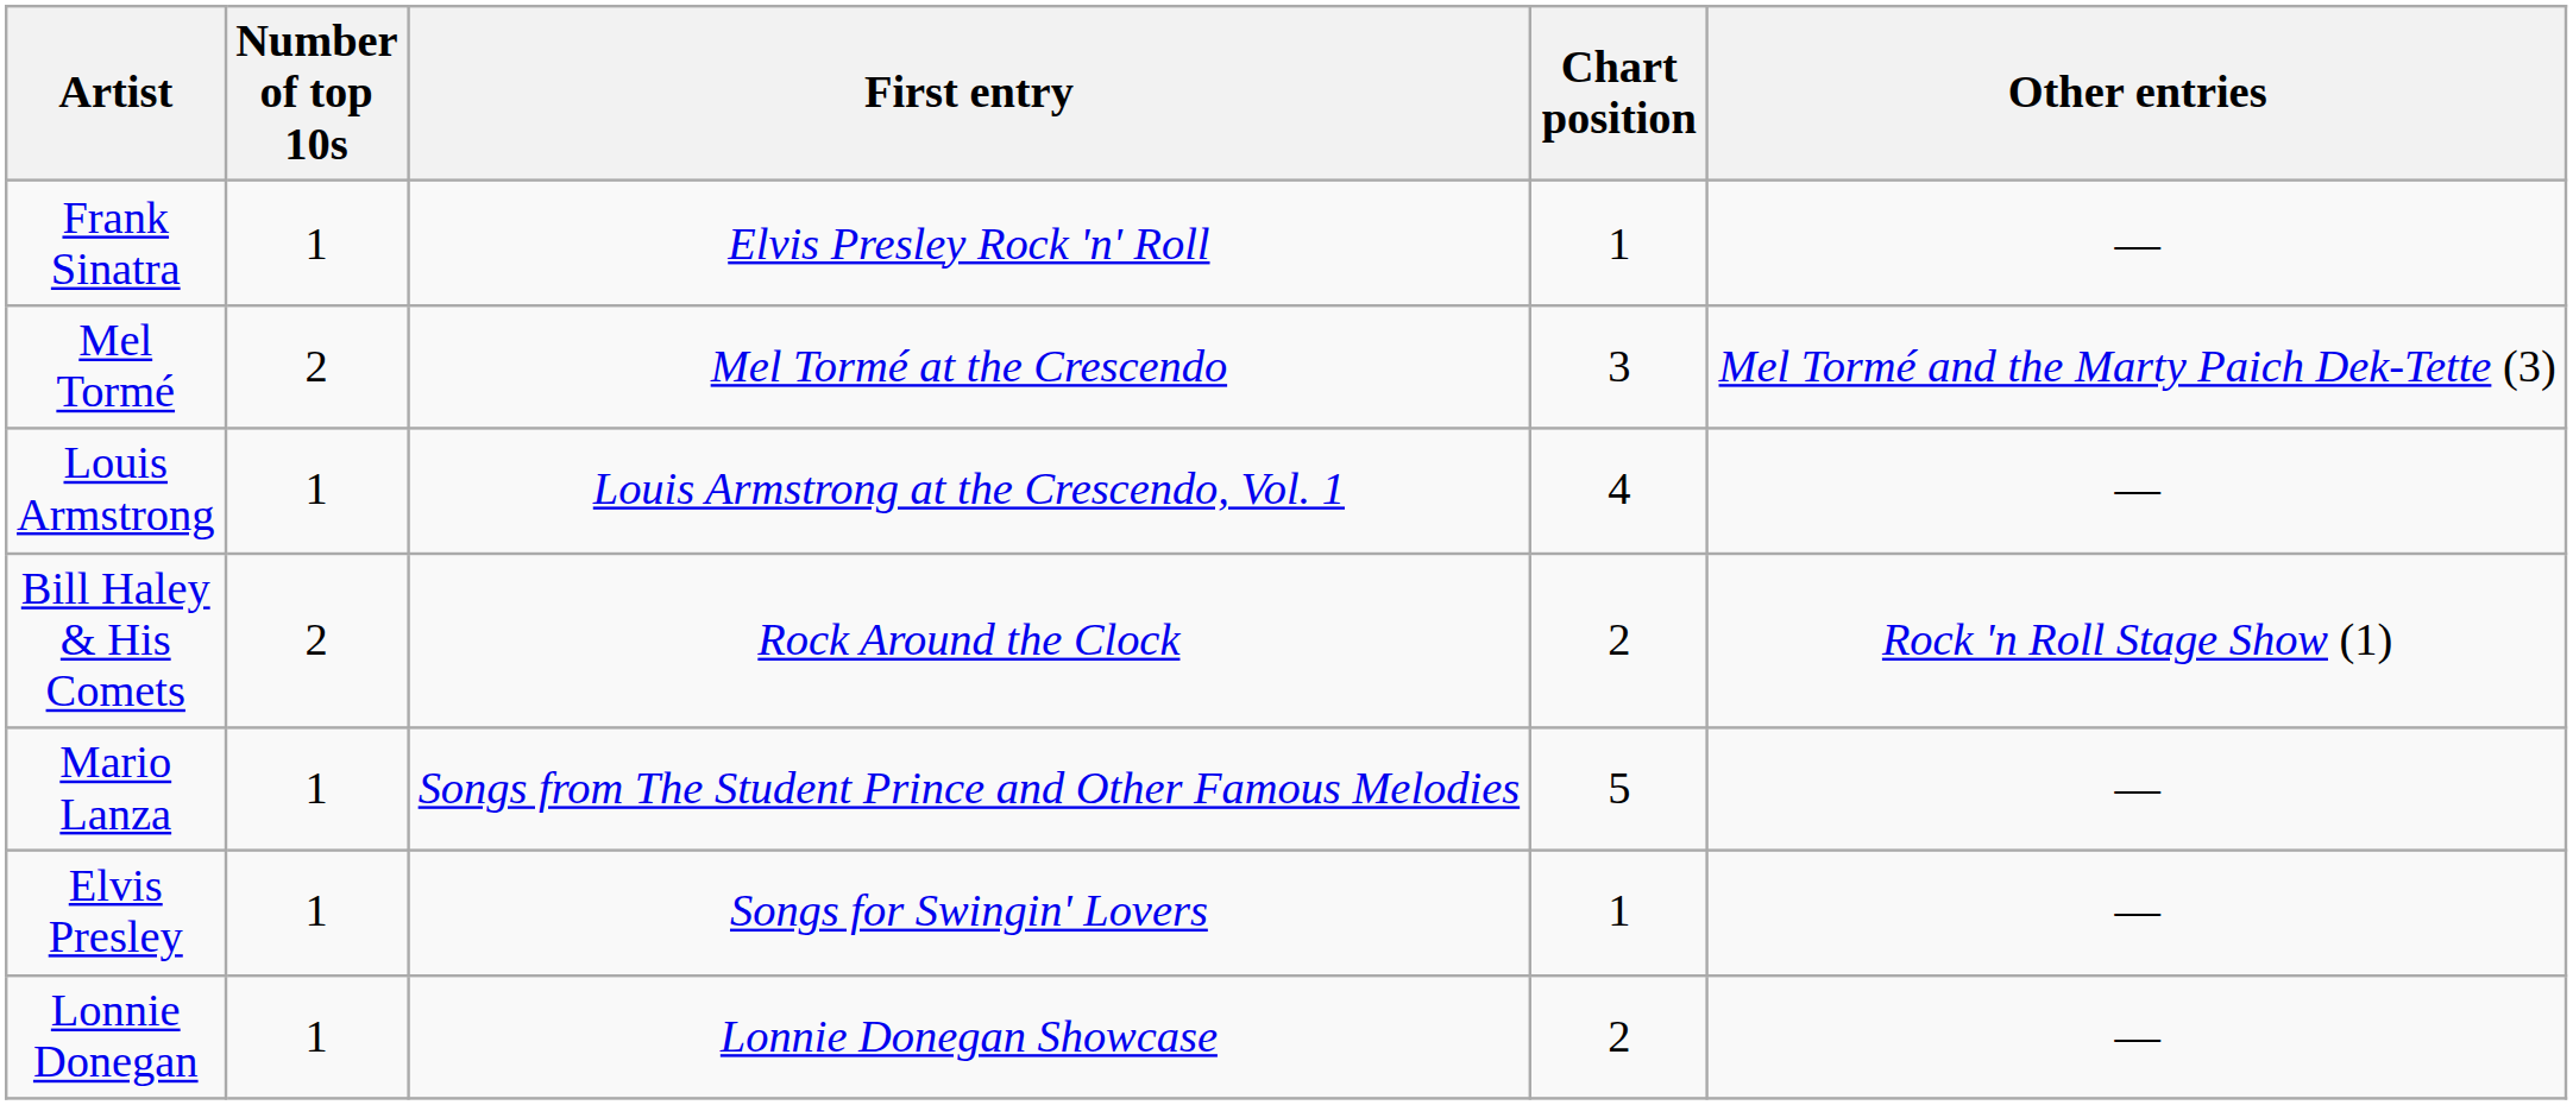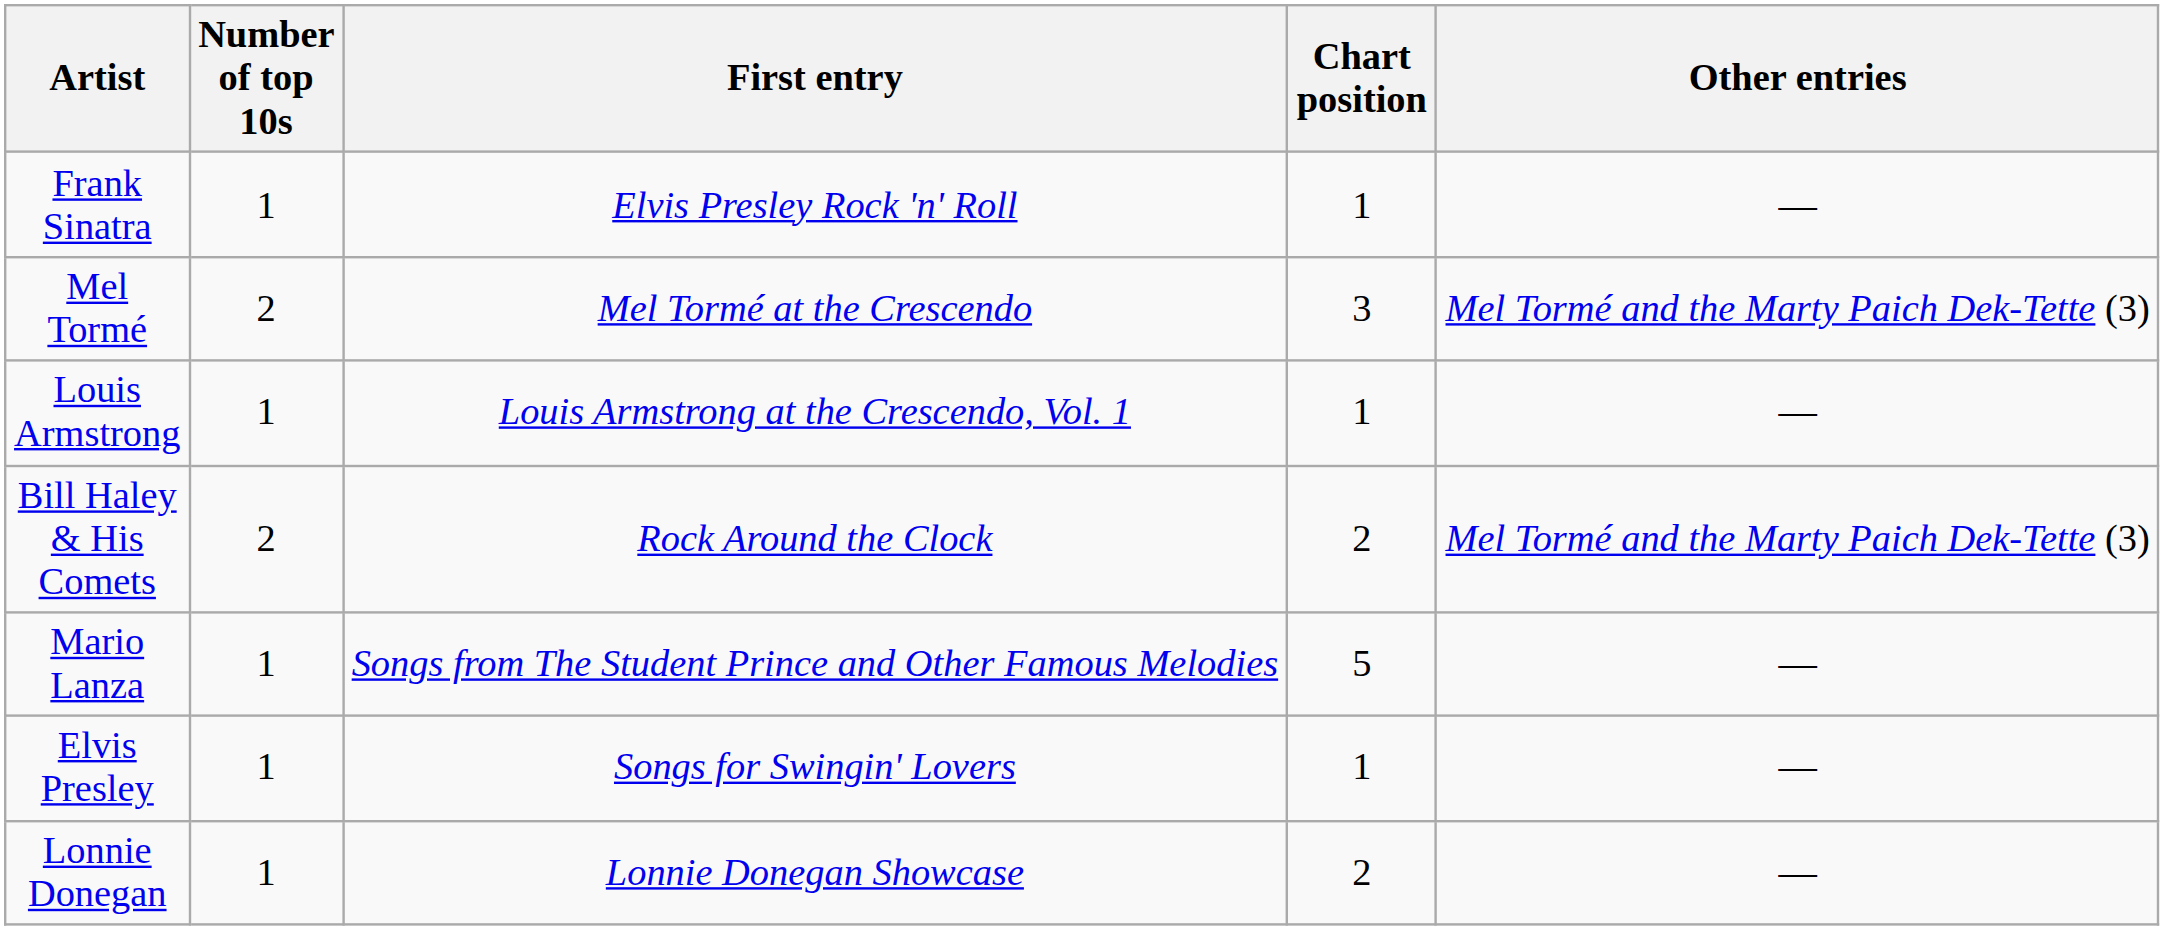Louis Armstrong | Chart position: 4 -> 1
Bill Haley & His Comets | Other entries: Rock 'n Roll Stage Show (1) -> Mel Tormé and the Marty Paich Dek-Tette (3)
